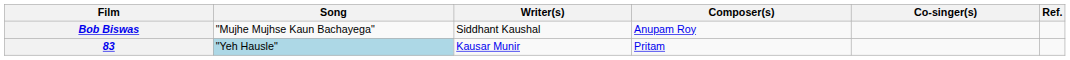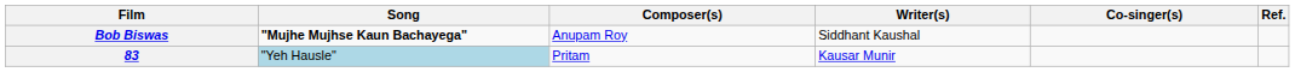columns swapped: Composer(s) <-> Writer(s)
Bob Biswas | Song: normal -> bold
